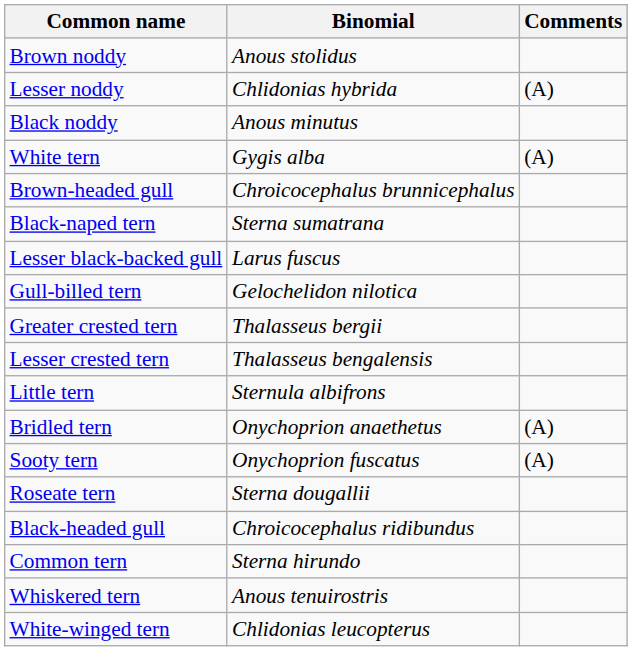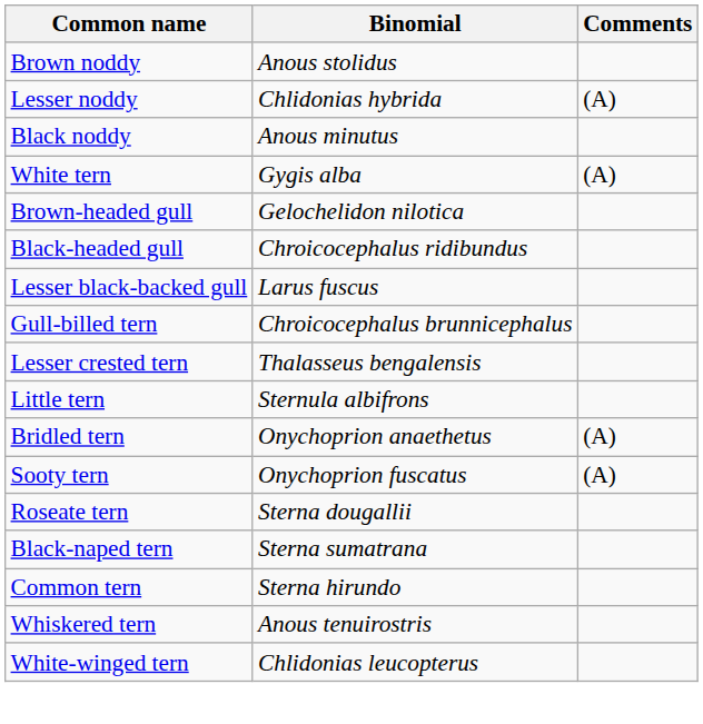Brown-headed gull | Binomial: Chroicocephalus brunnicephalus -> Gelochelidon nilotica
rows swapped: Black-headed gull <-> Black-naped tern
Gull-billed tern | Binomial: Gelochelidon nilotica -> Chroicocephalus brunnicephalus
- row: Greater crested tern | Thalasseus bergii
